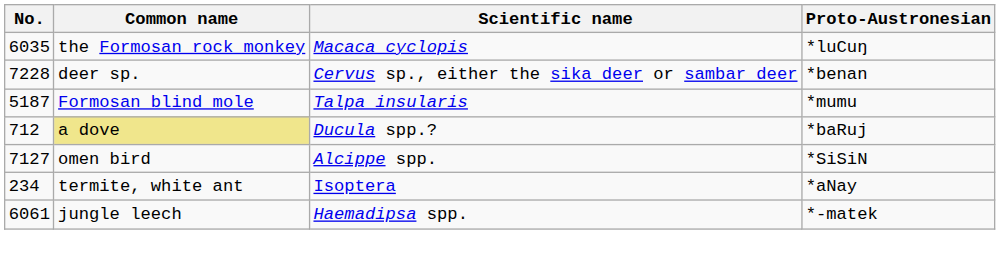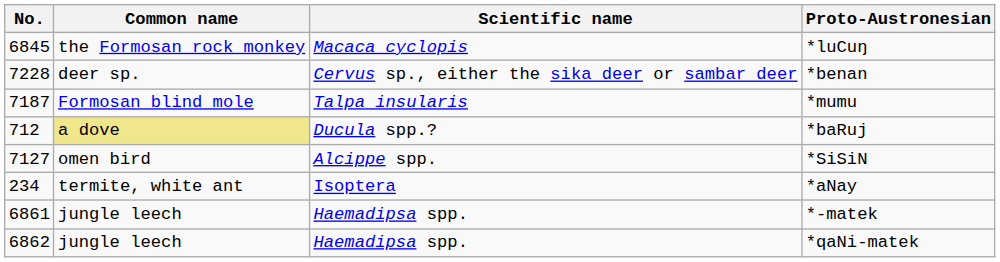*luCuŋ | No.: 6035 -> 6845
*mumu | No.: 5187 -> 7187
*-matek | No.: 6061 -> 6861
+ row: 6862 | jungle leech | Haemadipsa spp. | *qaNi-matek
